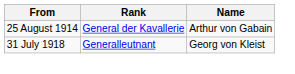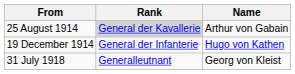25 August 1914 | Rank: no background -> lightgrey background
+ row: 19 December 1914 | General der Infanterie | Hugo von Kathen
